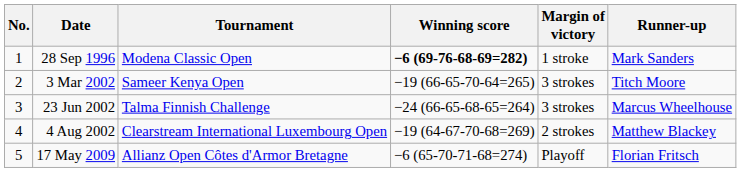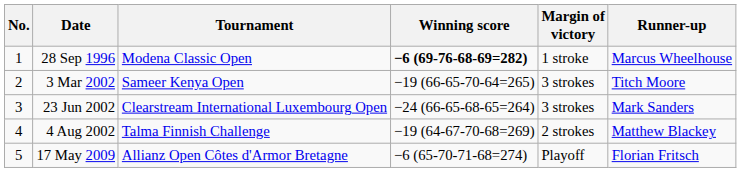28 Sep 1996 | Runner-up: Mark Sanders -> Marcus Wheelhouse
23 Jun 2002 | Tournament: Talma Finnish Challenge -> Clearstream International Luxembourg Open
23 Jun 2002 | Runner-up: Marcus Wheelhouse -> Mark Sanders
4 Aug 2002 | Tournament: Clearstream International Luxembourg Open -> Talma Finnish Challenge
